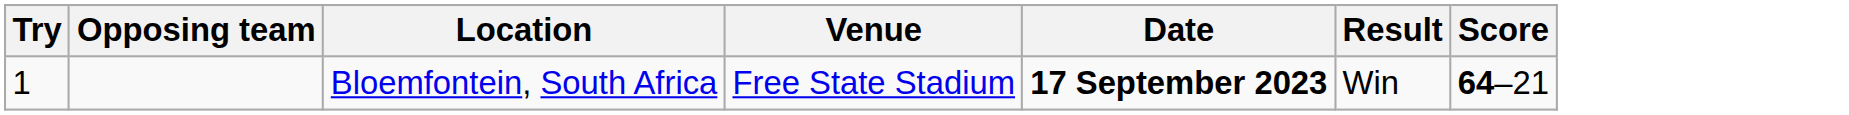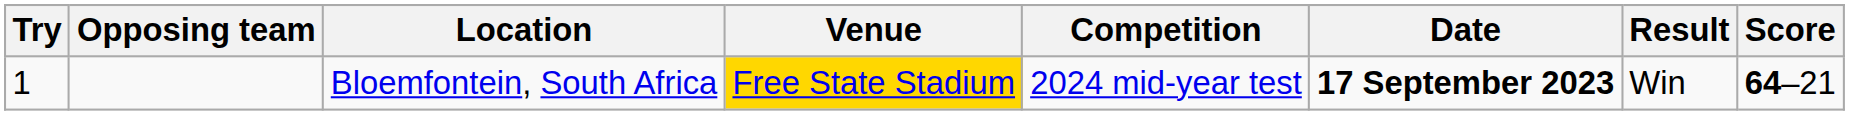+ column: Competition | 2024 mid-year test
Bloemfontein, South Africa | Venue: no background -> gold background
